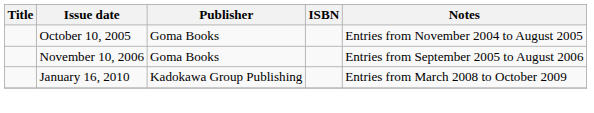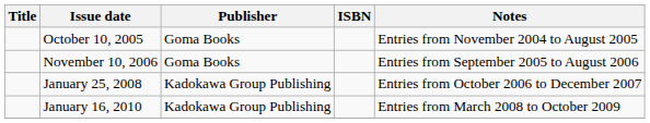+ row: January 25, 2008 | Kadokawa Group Publishing | Entries from October 2006 to December 2007
